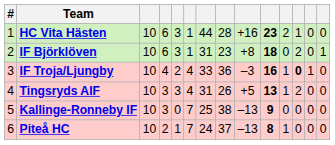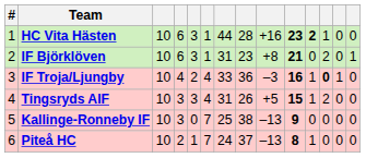HC Vita Hästen | column 11: normal -> bold
IF Björklöven | column 10: 18 -> 21
Tingsryds AIF | column 10: 13 -> 15
